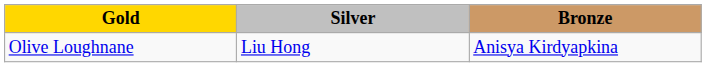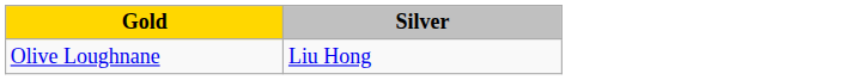- column: Bronze | Anisya Kirdyapkina
